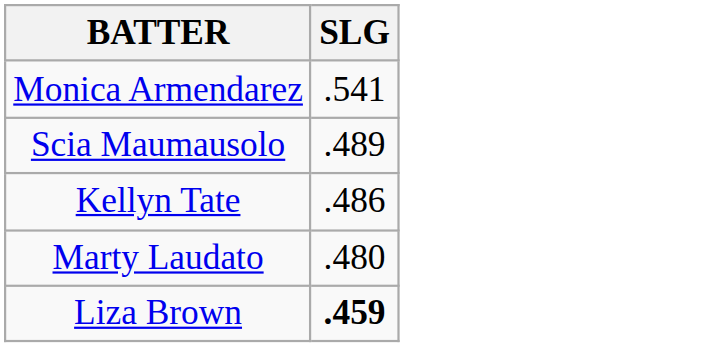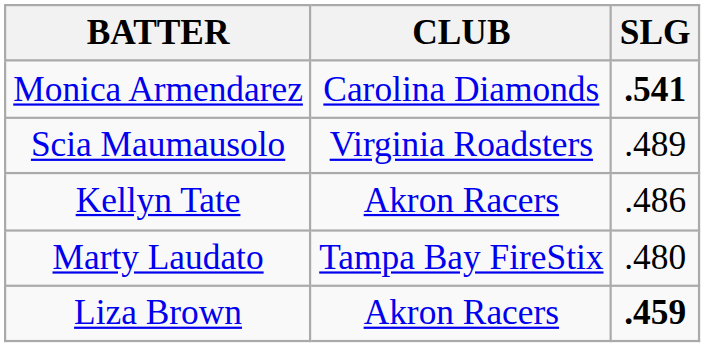+ column: CLUB | Carolina Diamonds | Virginia Roadsters | Akron Racers | Tampa Bay FireStix | Akron Racers
Monica Armendarez | SLG: normal -> bold
